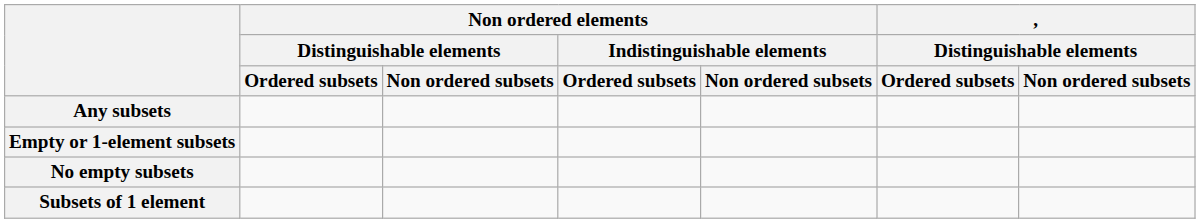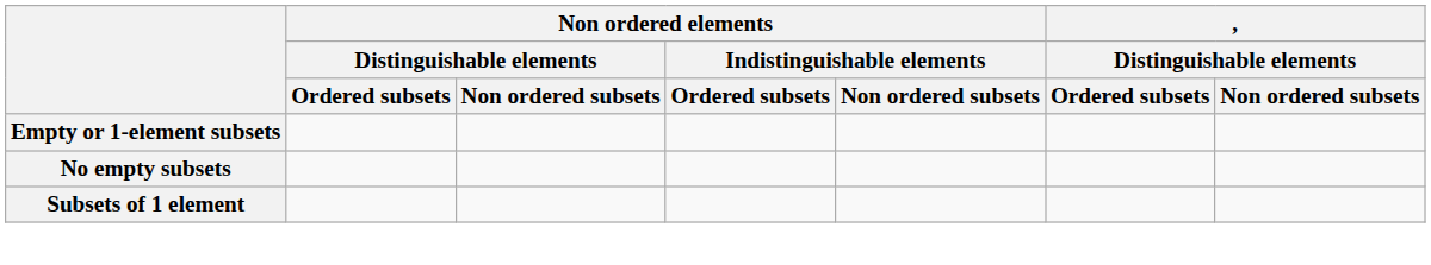- row: Any subsets
